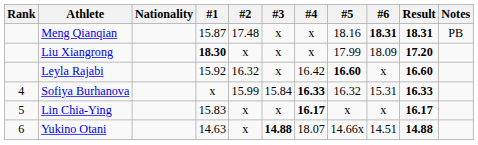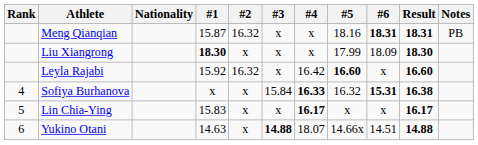Meng Qianqian | #2: 17.48 -> 16.32
Liu Xiangrong | Result: 17.20 -> 18.30
Sofiya Burhanova | #2: 15.99 -> x
Sofiya Burhanova | #6: normal -> bold
Sofiya Burhanova | Result: 16.33 -> 16.38
